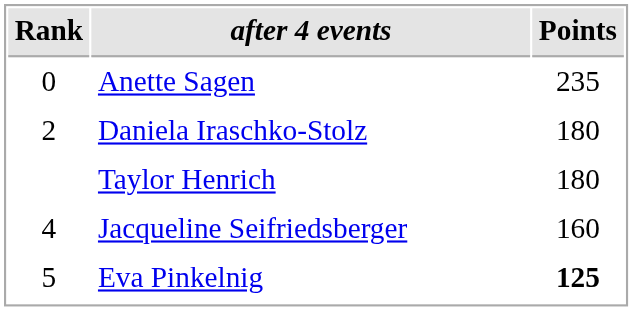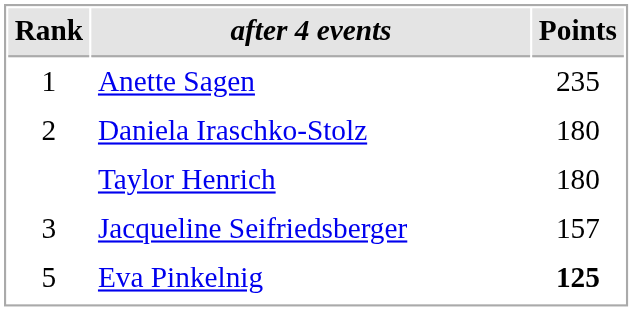Anette Sagen | Rank: 0 -> 1
Jacqueline Seifriedsberger | Rank: 4 -> 3
Jacqueline Seifriedsberger | Points: 160 -> 157
